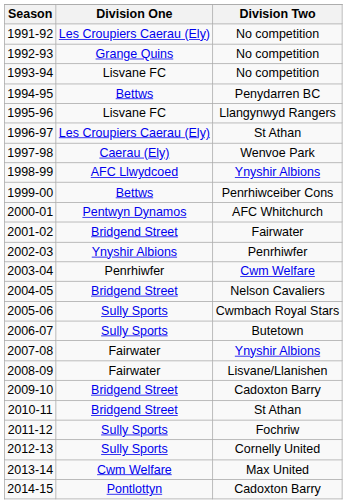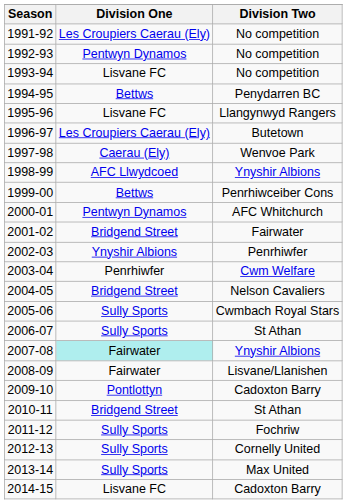1992-93 | Division One: Grange Quins -> Pentwyn Dynamos
1996-97 | Division Two: St Athan -> Butetown
2006-07 | Division Two: Butetown -> St Athan
2007-08 | Division One: no background -> paleturquoise background
2009-10 | Division One: Bridgend Street -> Pontlottyn
2013-14 | Division One: Cwm Welfare -> Sully Sports
2014-15 | Division One: Pontlottyn -> Lisvane FC
